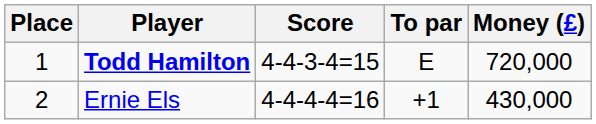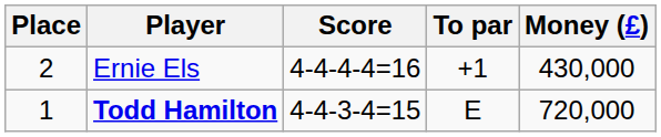rows swapped: Todd Hamilton <-> Ernie Els
